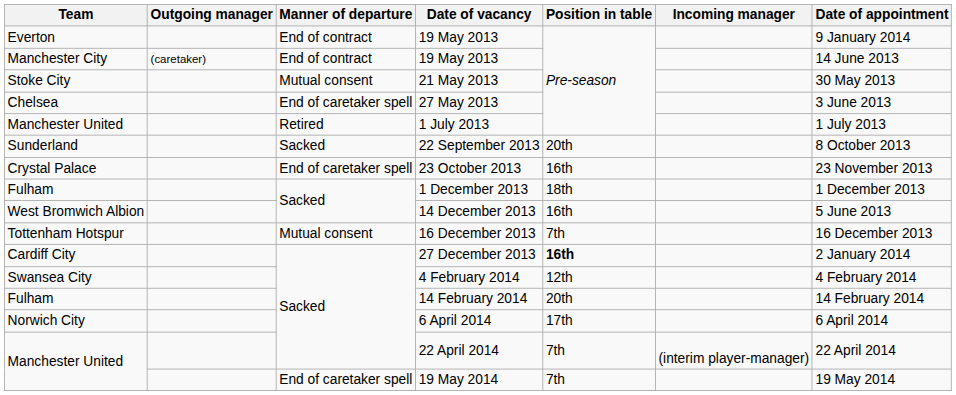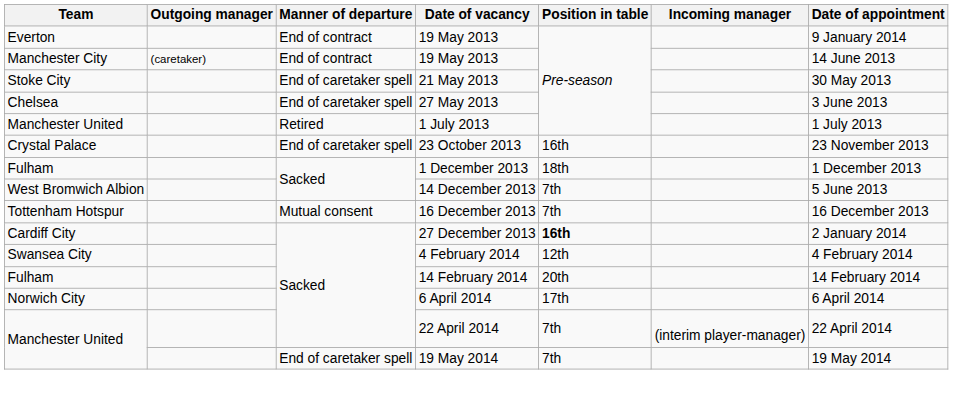21 May 2013 | Manner of departure: Mutual consent -> End of caretaker spell
- row: Sunderland | Sacked | 22 September 2013 | 20th | 8 October 2013
14 December 2013 | Position in table: 16th -> 7th
